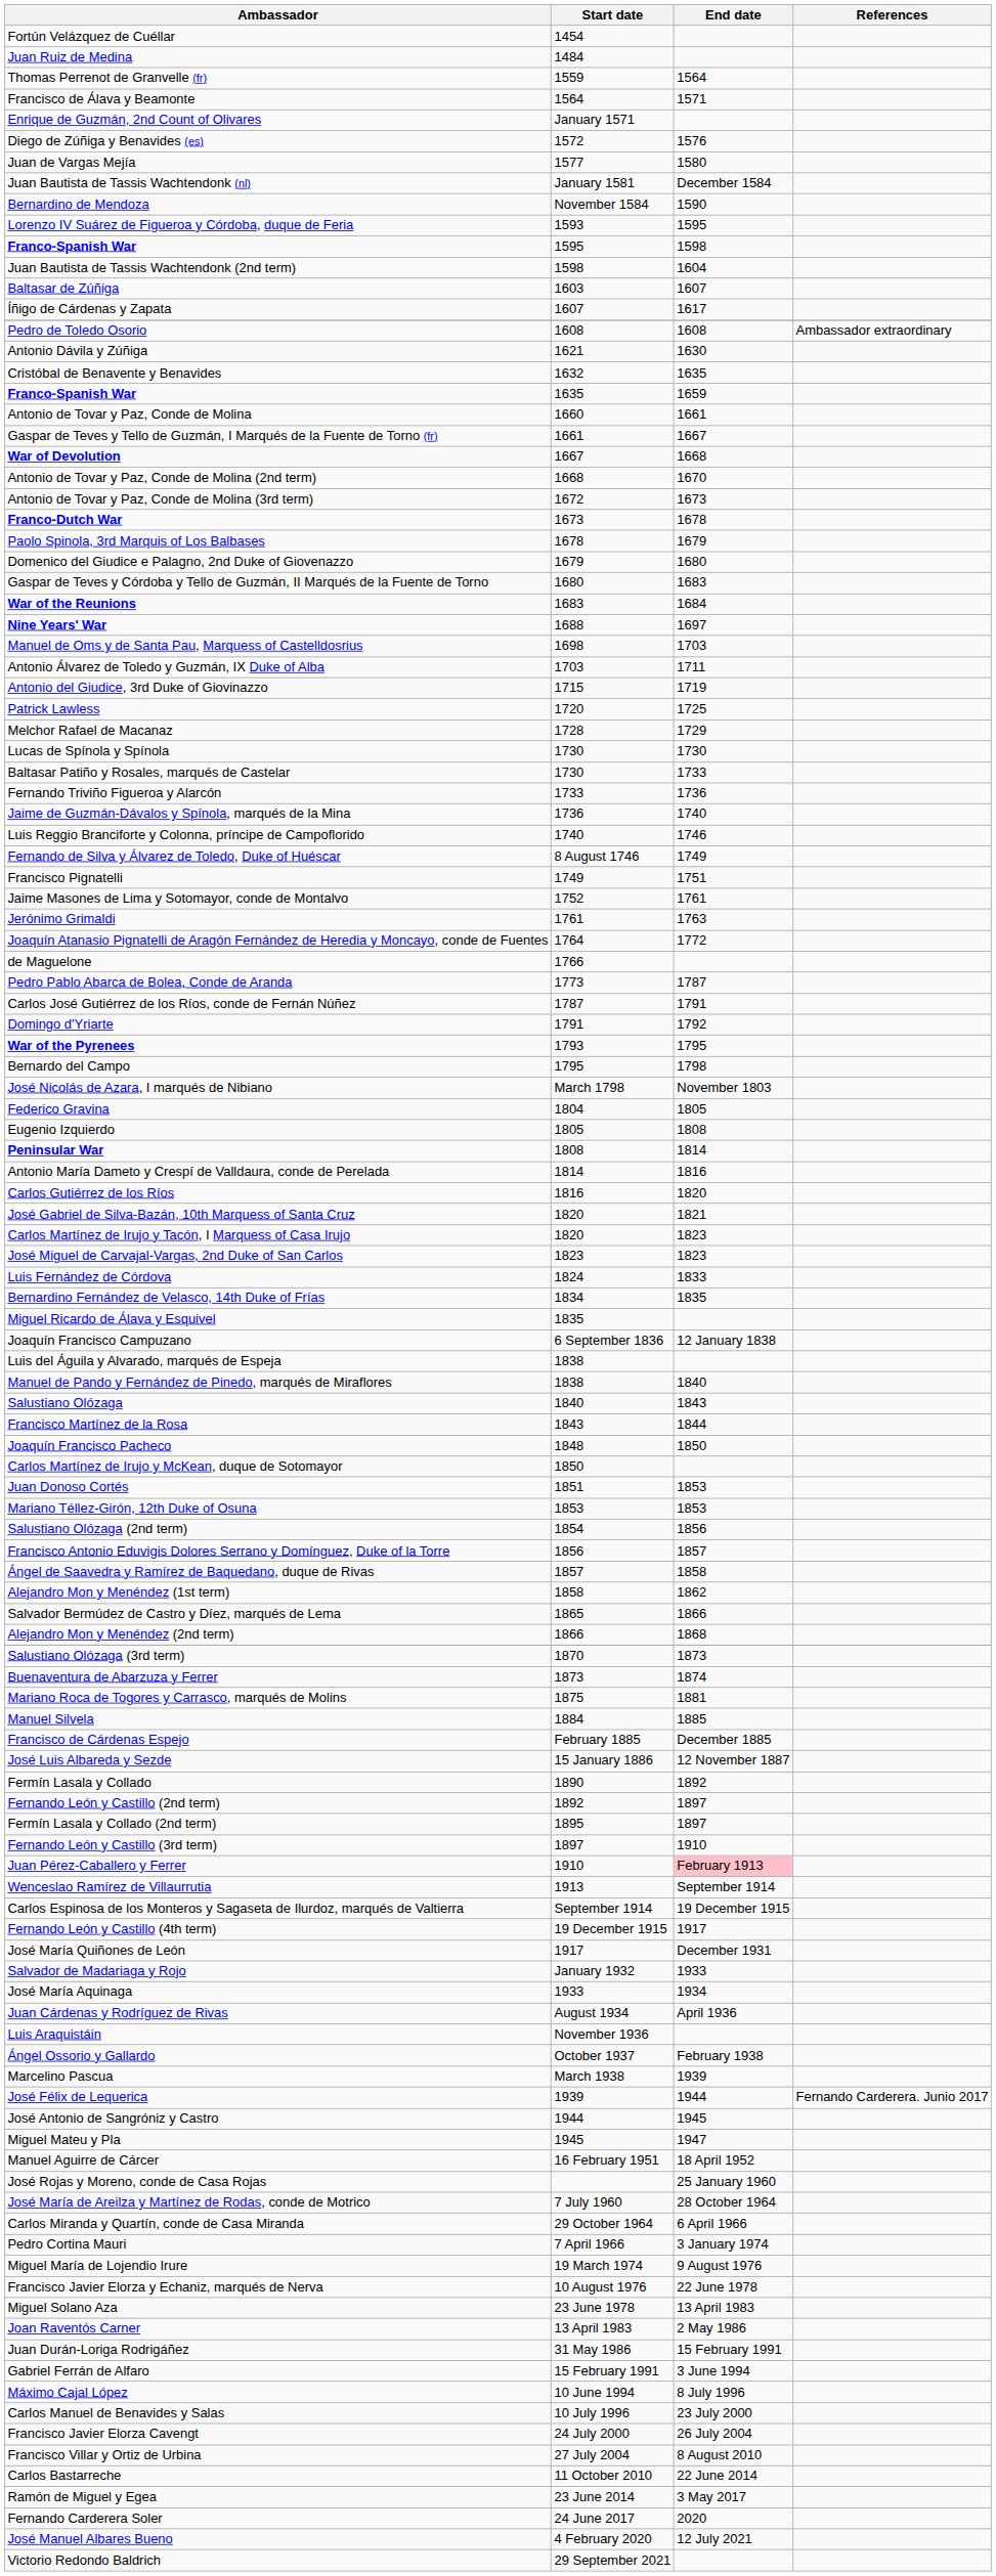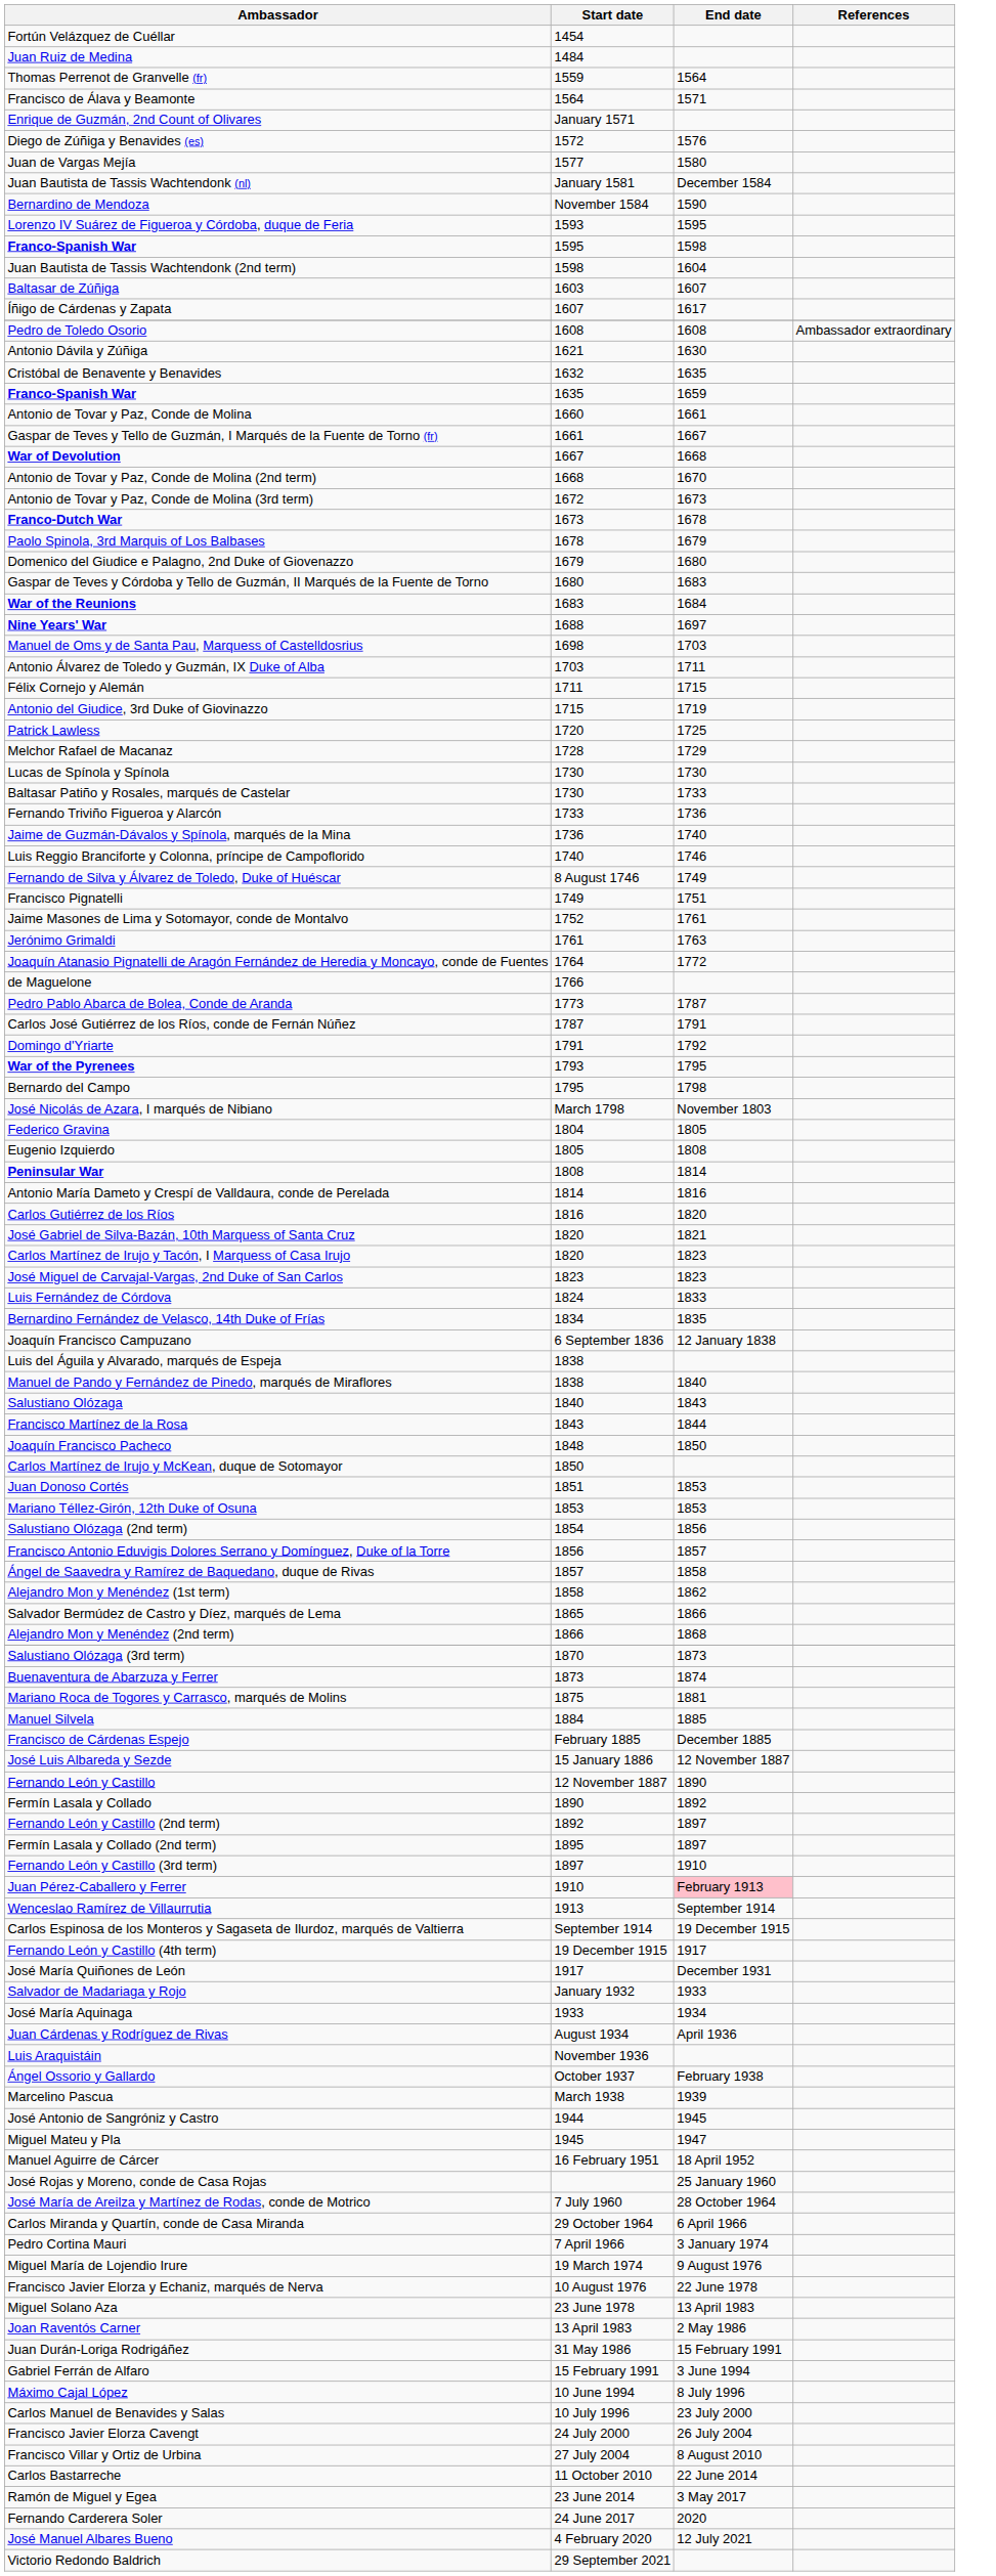+ row: Félix Cornejo y Alemán | 1711 | 1715
- row: Miguel Ricardo de Álava y Esquivel | 1835
+ row: Fernando León y Castillo | 12 November 1887 | 1890
- row: José Félix de Lequerica | 1939 | 1944 | Fernando Carderera. Junio 2017
